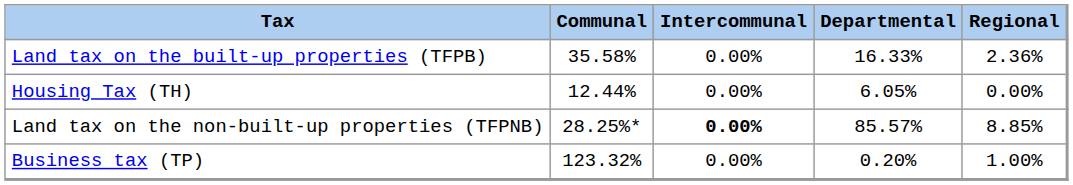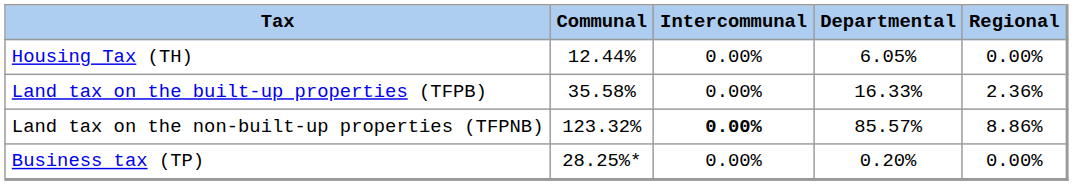rows swapped: Housing Tax (TH) <-> Land tax on the built-up properties (TFPB)
Land tax on the non-built-up properties (TFPNB) | Communal: 28.25%* -> 123.32%
Land tax on the non-built-up properties (TFPNB) | Regional: 8.85% -> 8.86%
Business tax (TP) | Communal: 123.32% -> 28.25%*
Business tax (TP) | Regional: 1.00% -> 0.00%
